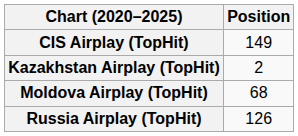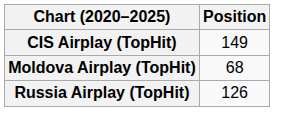- row: Kazakhstan Airplay (TopHit) | 2
